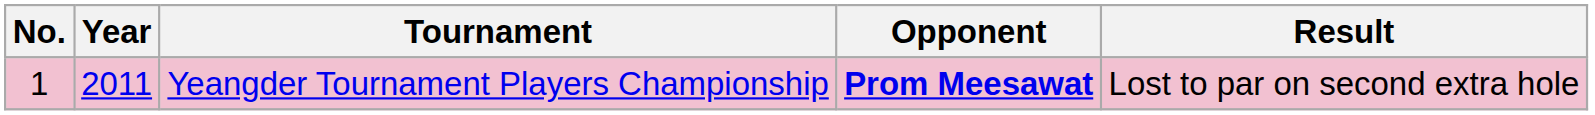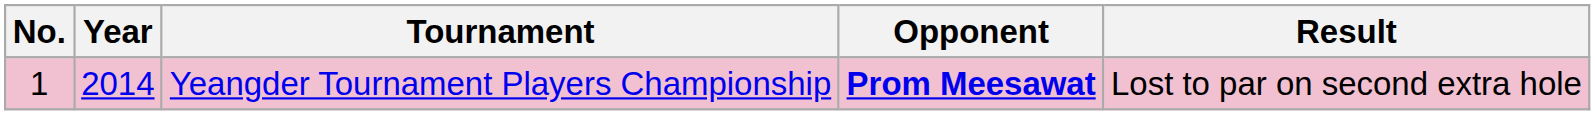Yeangder Tournament Players Championship | Year: 2011 -> 2014
